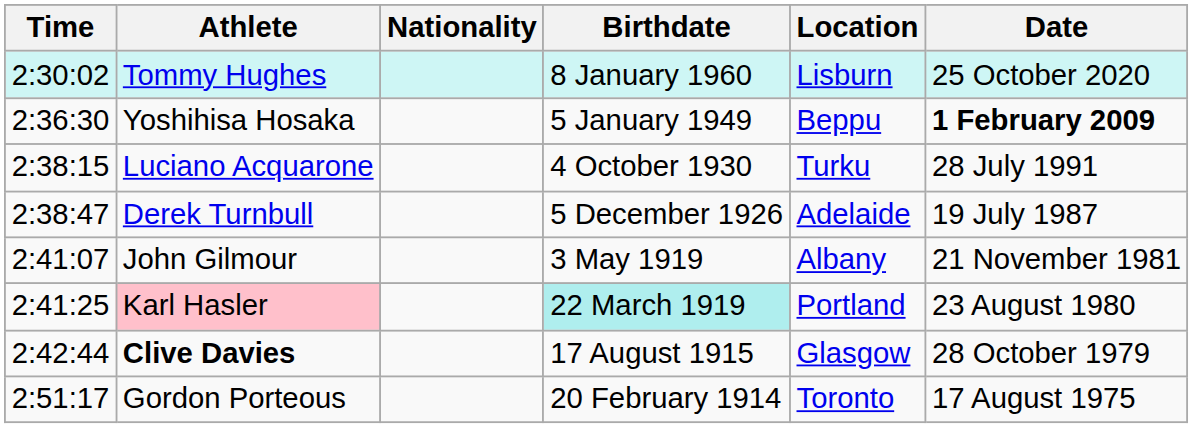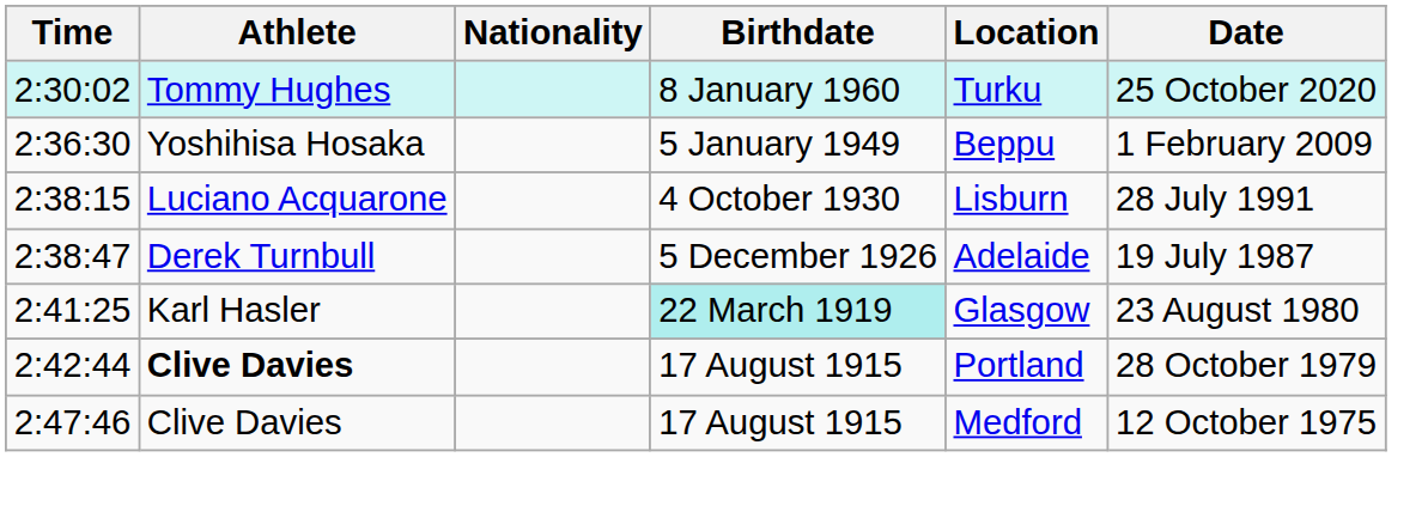2:30:02 | Location: Lisburn -> Turku
2:36:30 | Date: bold -> normal
2:38:15 | Location: Turku -> Lisburn
- row: 2:41:07 | John Gilmour | 3 May 1919 | Albany | 21 November 1981
2:41:25 | Athlete: pink background -> no background
2:41:25 | Location: Portland -> Glasgow
2:42:44 | Location: Glasgow -> Portland
+ row: 2:47:46 | Clive Davies | 17 August 1915 | Medford | 12 October 1975
- row: 2:51:17 | Gordon Porteous | 20 February 1914 | Toronto | 17 August 1975
